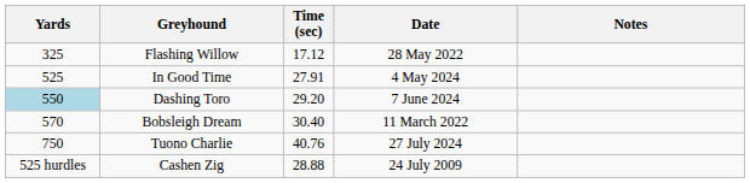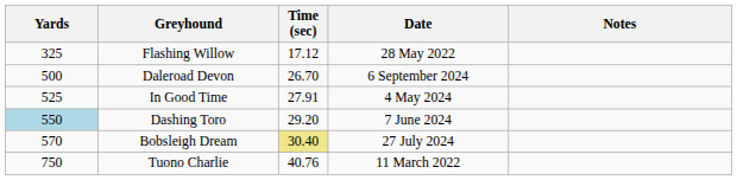+ row: 500 | Daleroad Devon | 26.70 | 6 September 2024
Bobsleigh Dream | Time (sec): no background -> khaki background
Bobsleigh Dream | Date: 11 March 2022 -> 27 July 2024
Tuono Charlie | Date: 27 July 2024 -> 11 March 2022
- row: 525 hurdles | Cashen Zig | 28.88 | 24 July 2009
